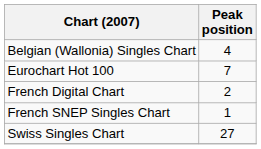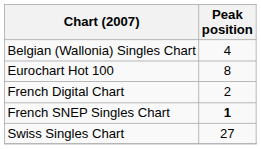Eurochart Hot 100 | Peak position: 7 -> 8
French SNEP Singles Chart | Peak position: normal -> bold
